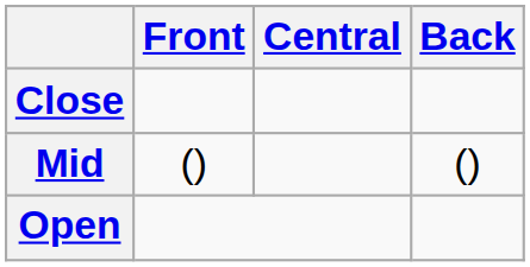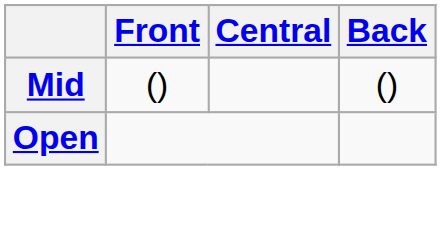- row: Close
